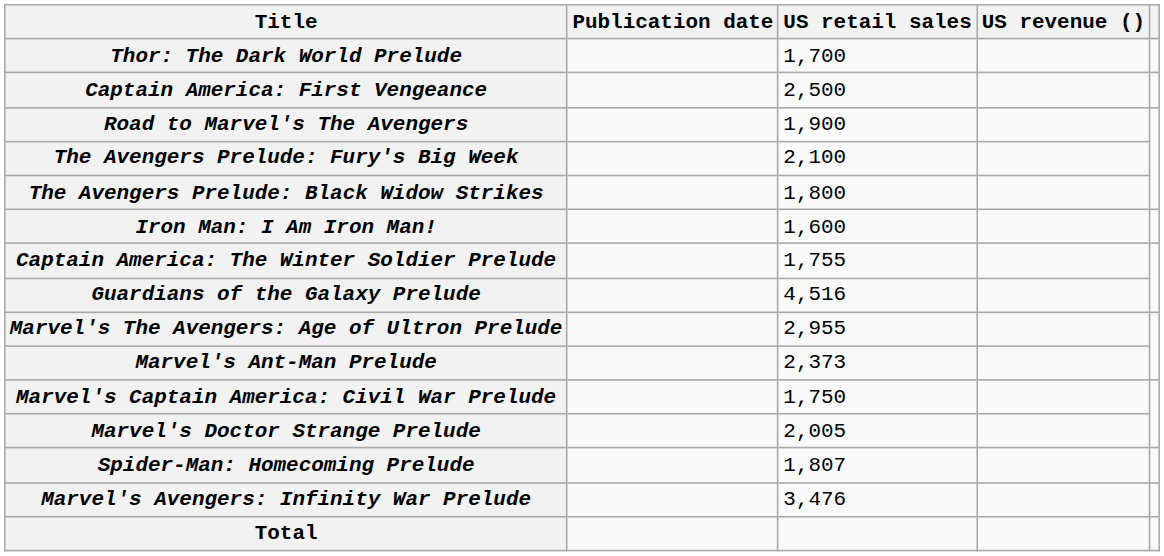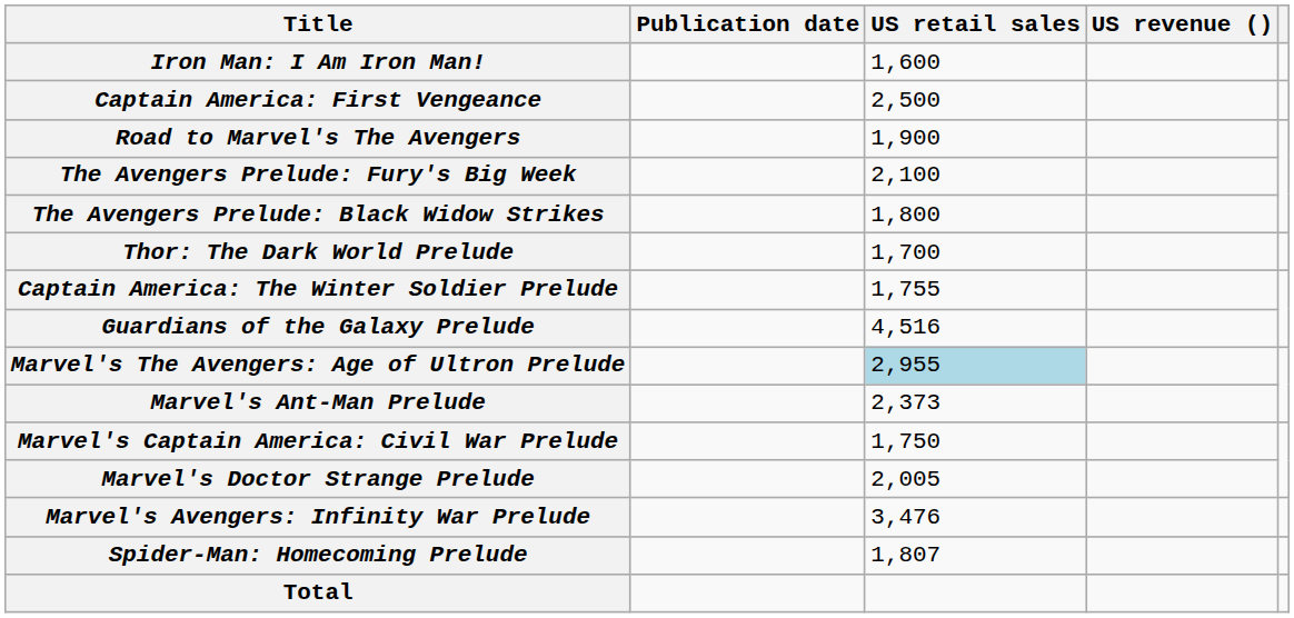rows swapped: Iron Man: I Am Iron Man! <-> Thor: The Dark World Prelude
Marvel's The Avengers: Age of Ultron Prelude | US retail sales: no background -> lightblue background
rows swapped: Spider-Man: Homecoming Prelude <-> Marvel's Avengers: Infinity War Prelude
